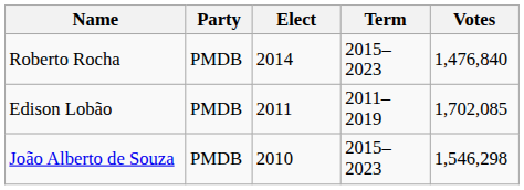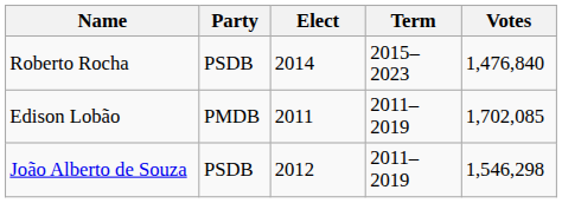Roberto Rocha | Party: PMDB -> PSDB
João Alberto de Souza | Party: PMDB -> PSDB
João Alberto de Souza | Elect: 2010 -> 2012
João Alberto de Souza | Term: 2015–2023 -> 2011–2019
